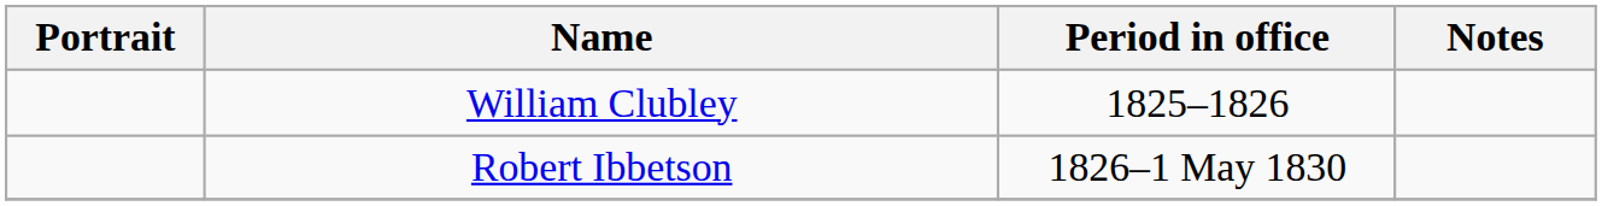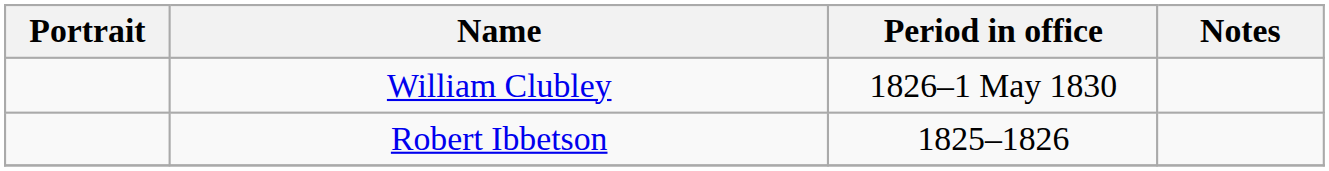William Clubley | Period in office: 1825–1826 -> 1826–1 May 1830
Robert Ibbetson | Period in office: 1826–1 May 1830 -> 1825–1826
